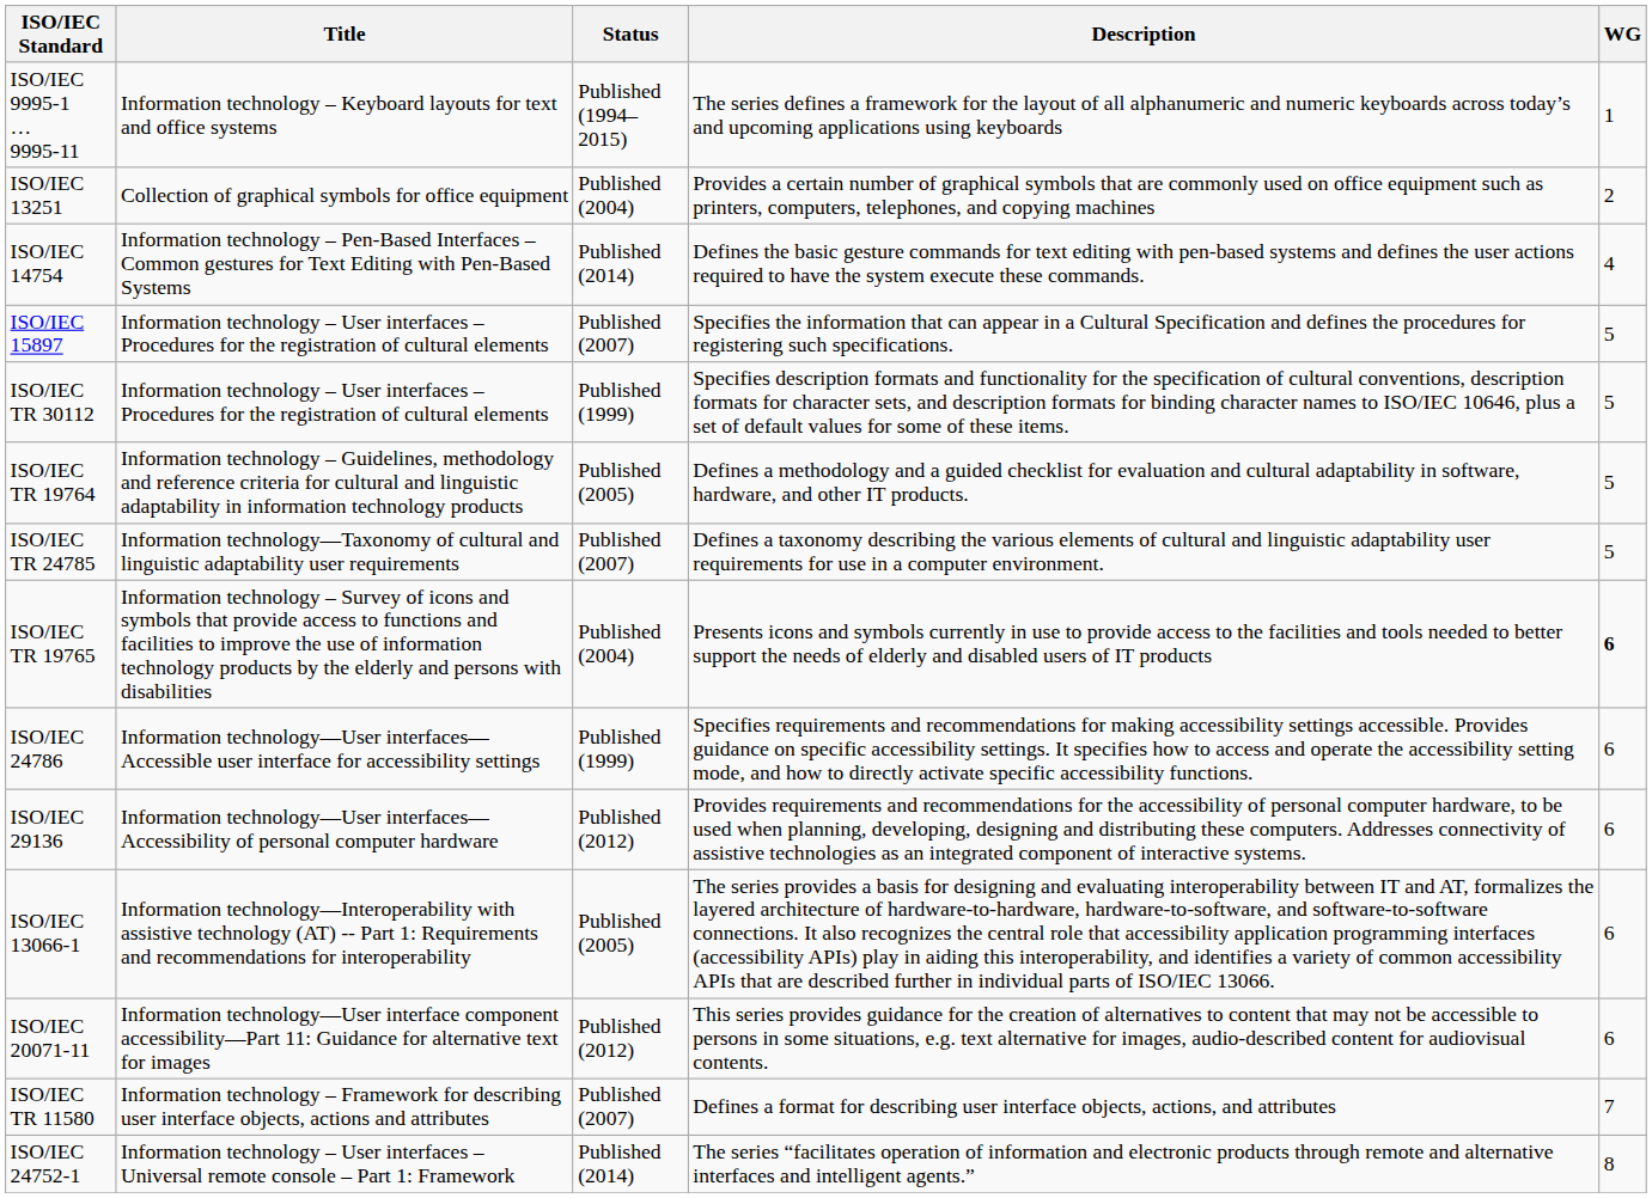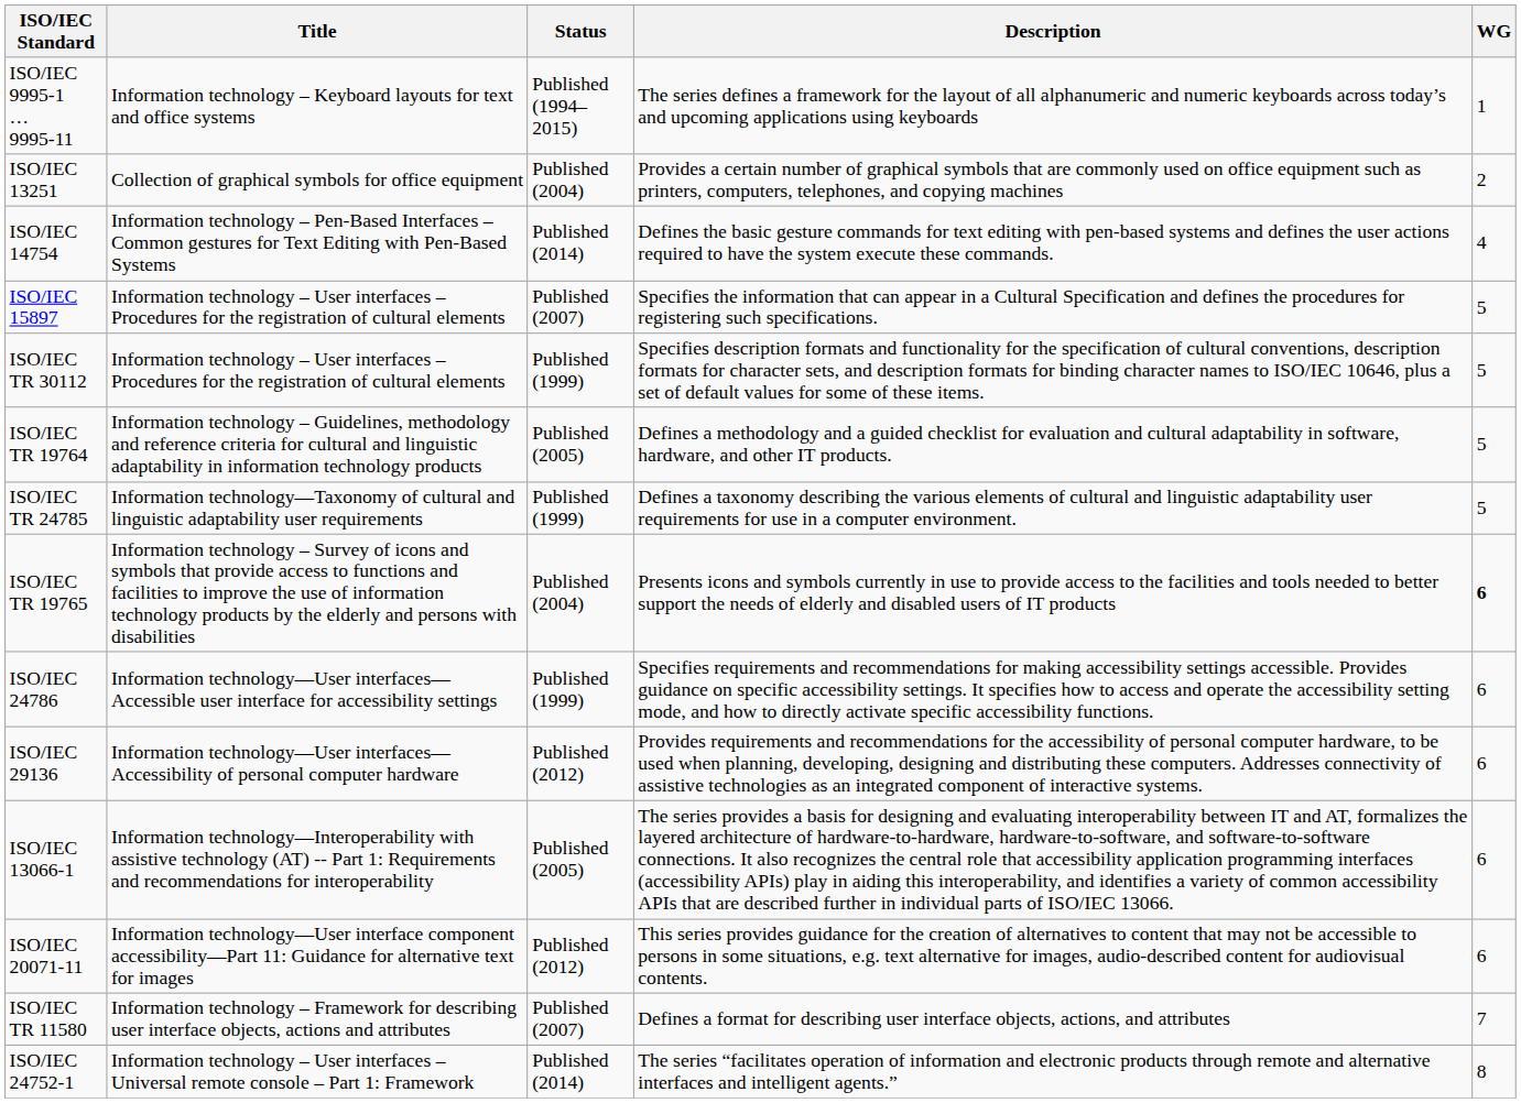ISO/IEC TR 24785 | Status: Published (2007) -> Published (1999)
